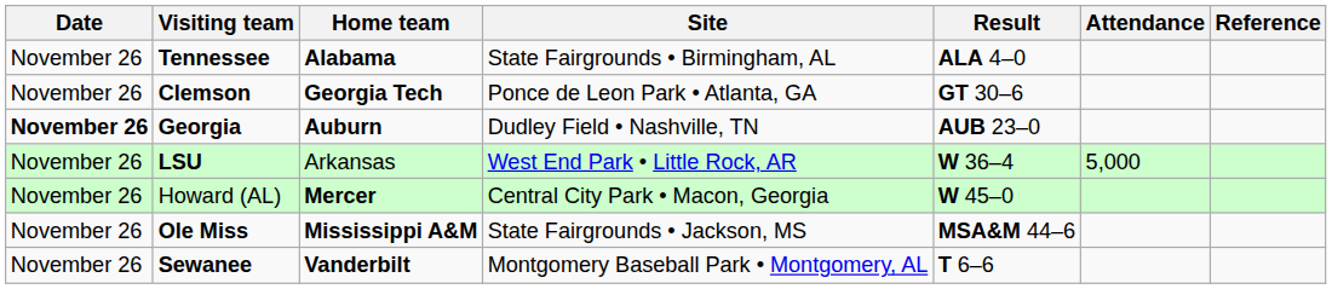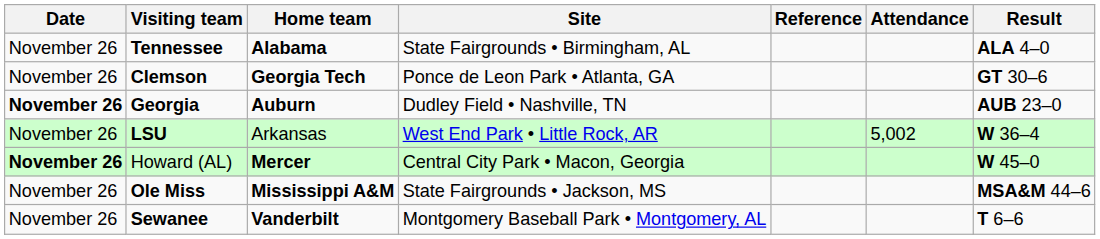columns swapped: Result <-> Reference
LSU | Attendance: 5,000 -> 5,002
Howard (AL) | Date: normal -> bold
